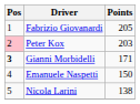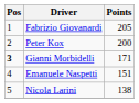Peter Kox | Pos: pink background -> no background
Peter Kox | Points: 203 -> 200
Emanuele Naspetti | Points: 150 -> 151
